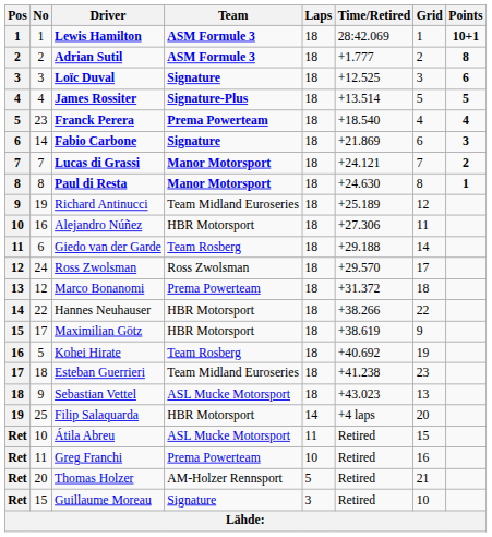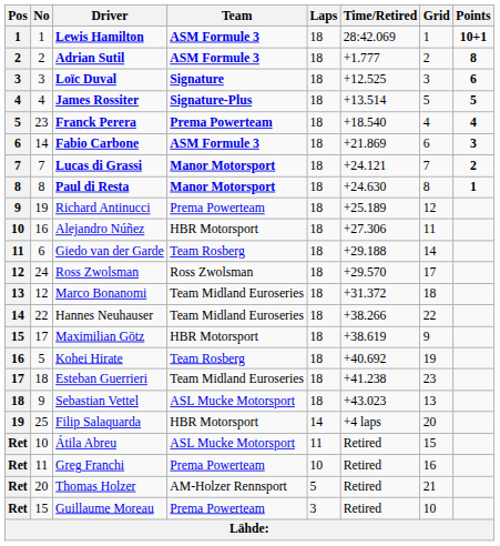Fabio Carbone | Team: Signature -> ASM Formule 3
Richard Antinucci | Team: Team Midland Euroseries -> Prema Powerteam
Marco Bonanomi | Team: Prema Powerteam -> Team Midland Euroseries
Hannes Neuhauser | Team: HBR Motorsport -> Team Midland Euroseries
Guillaume Moreau | Team: Signature -> Prema Powerteam
